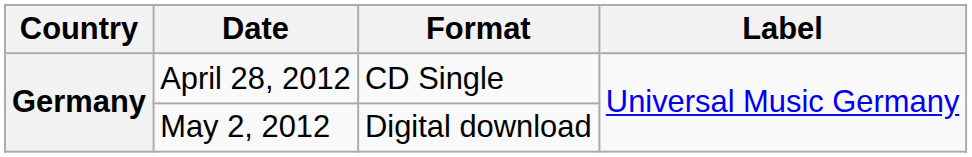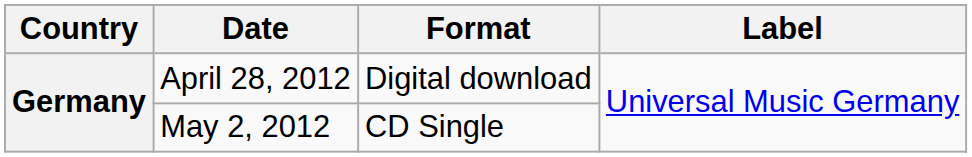April 28, 2012 | Format: CD Single -> Digital download
May 2, 2012 | Format: Digital download -> CD Single
